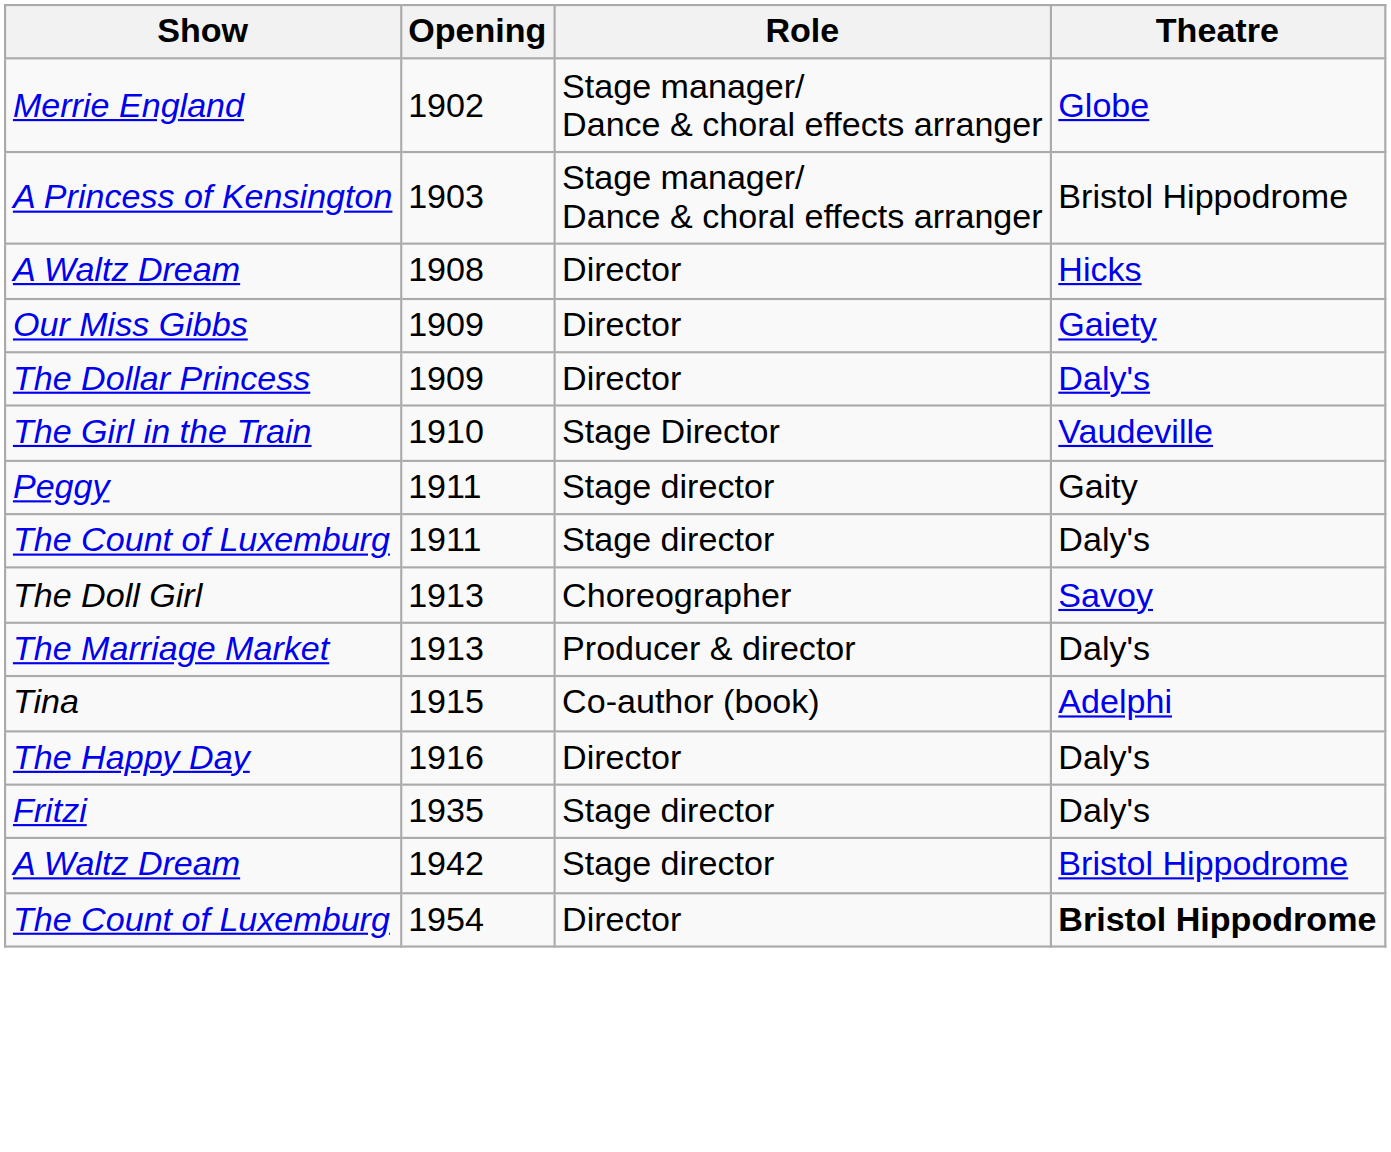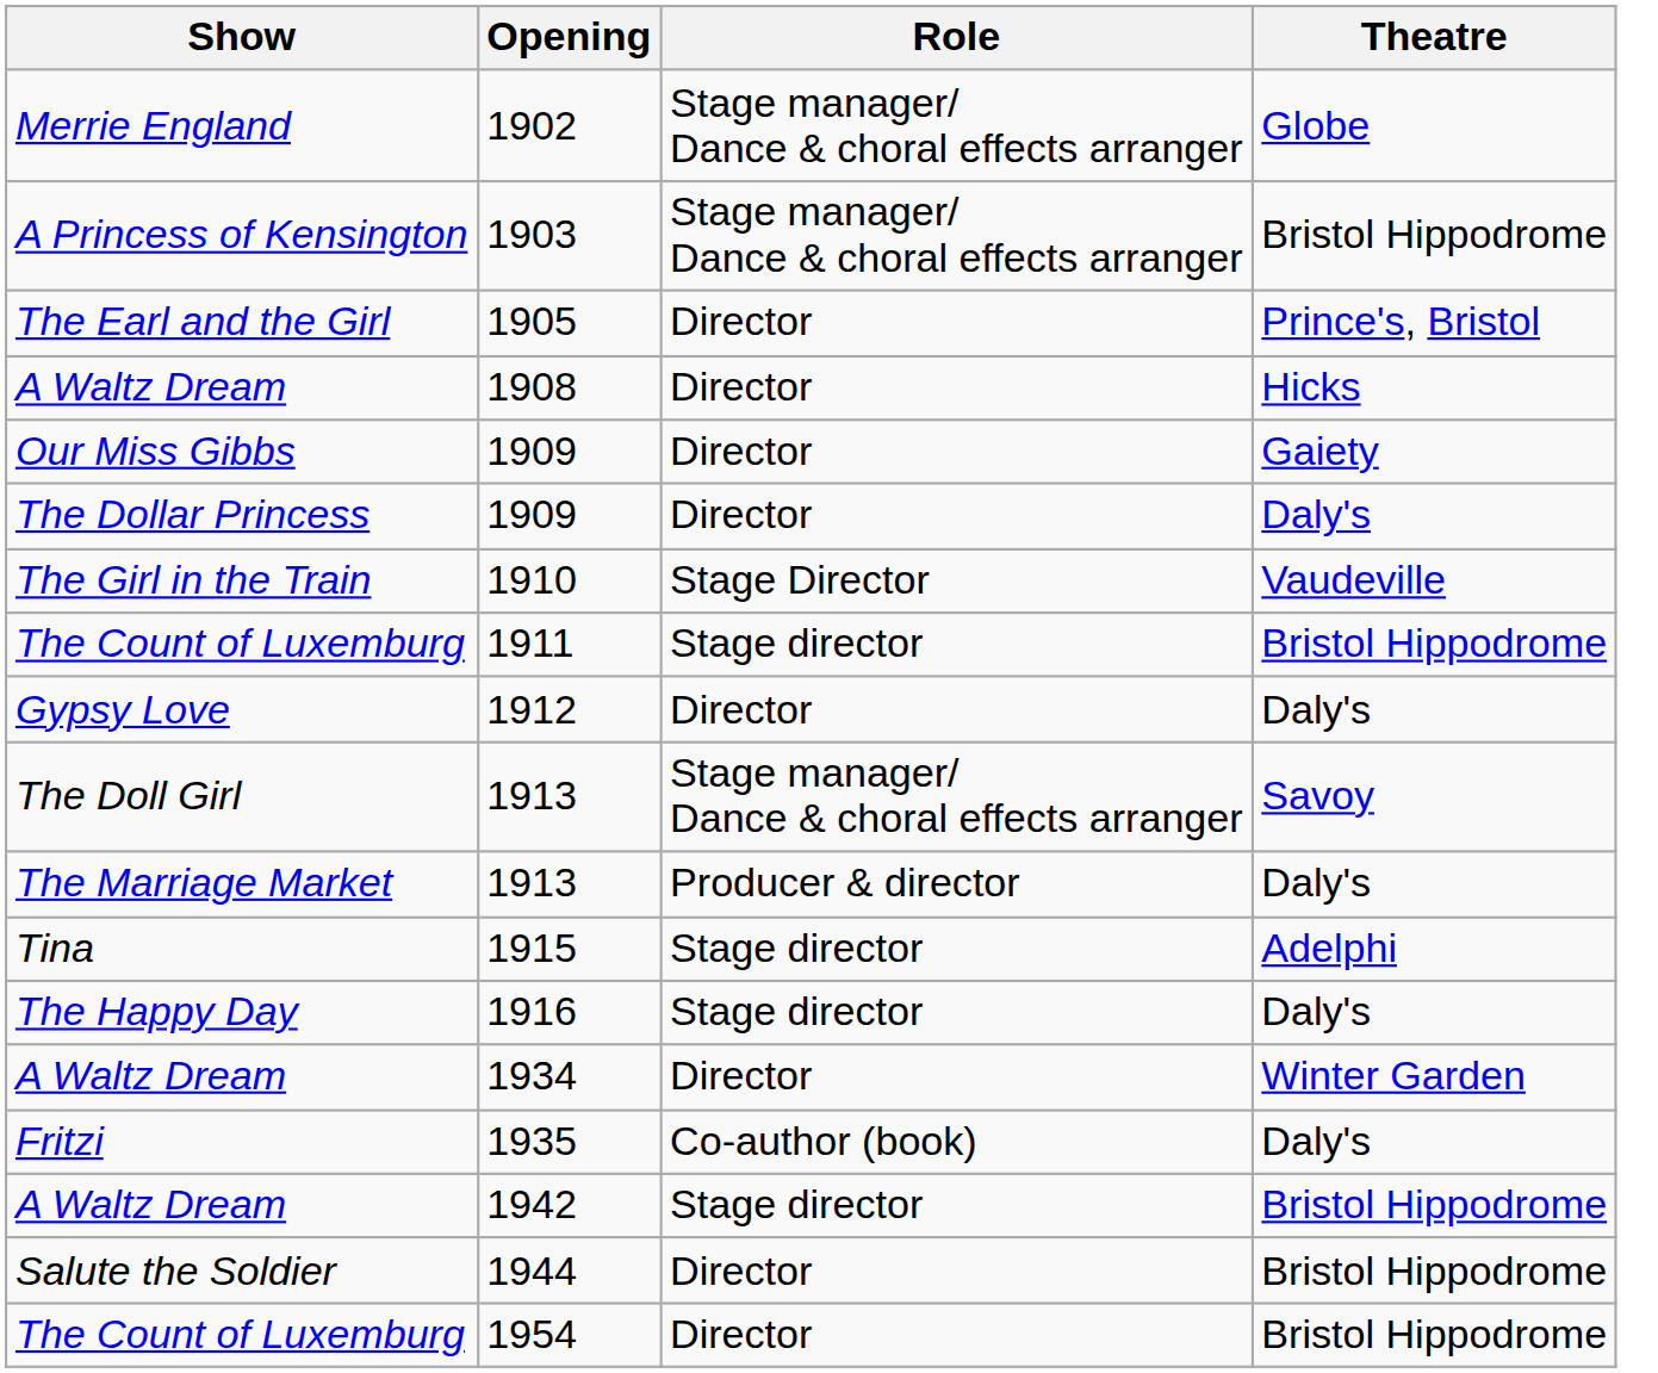+ row: The Earl and the Girl | 1905 | Director | Prince's, Bristol
- row: Peggy | 1911 | Stage director | Gaity
The Count of Luxemburg / 1911 | Theatre: Daly's -> Bristol Hippodrome
+ row: Gypsy Love | 1912 | Director | Daly's
The Doll Girl | Role: Choreographer -> Stage manager/ Dance & choral effects arranger
Tina | Role: Co-author (book) -> Stage director
The Happy Day | Role: Director -> Stage director
+ row: A Waltz Dream | 1934 | Director | Winter Garden
Fritzi | Role: Stage director -> Co-author (book)
+ row: Salute the Soldier | 1944 | Director | Bristol Hippodrome
The Count of Luxemburg / 1954 | Theatre: bold -> normal
